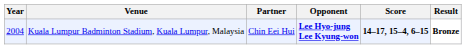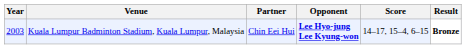Kuala Lumpur Badminton Stadium, Kuala Lumpur, Malaysia | Year: 2004 -> 2003
Kuala Lumpur Badminton Stadium, Kuala Lumpur, Malaysia | Score: bold -> normal
